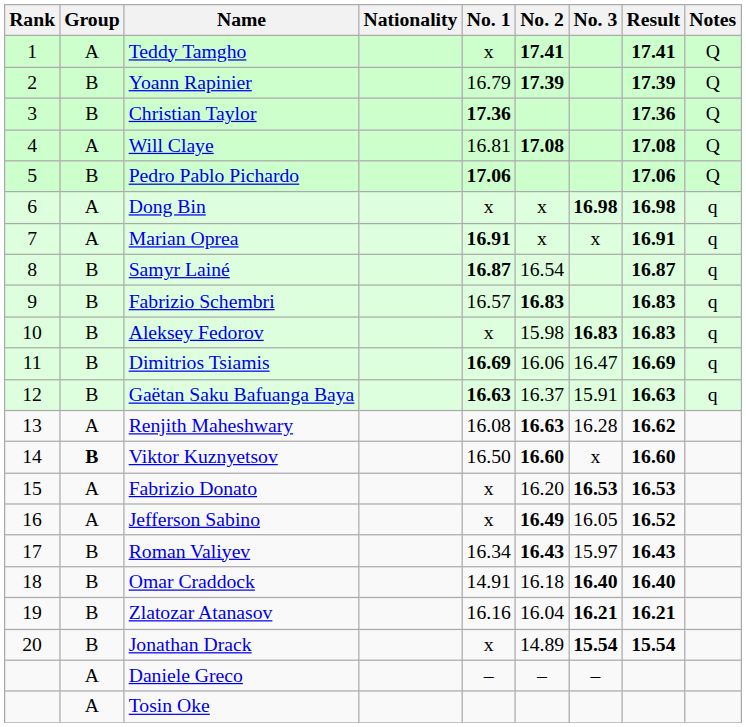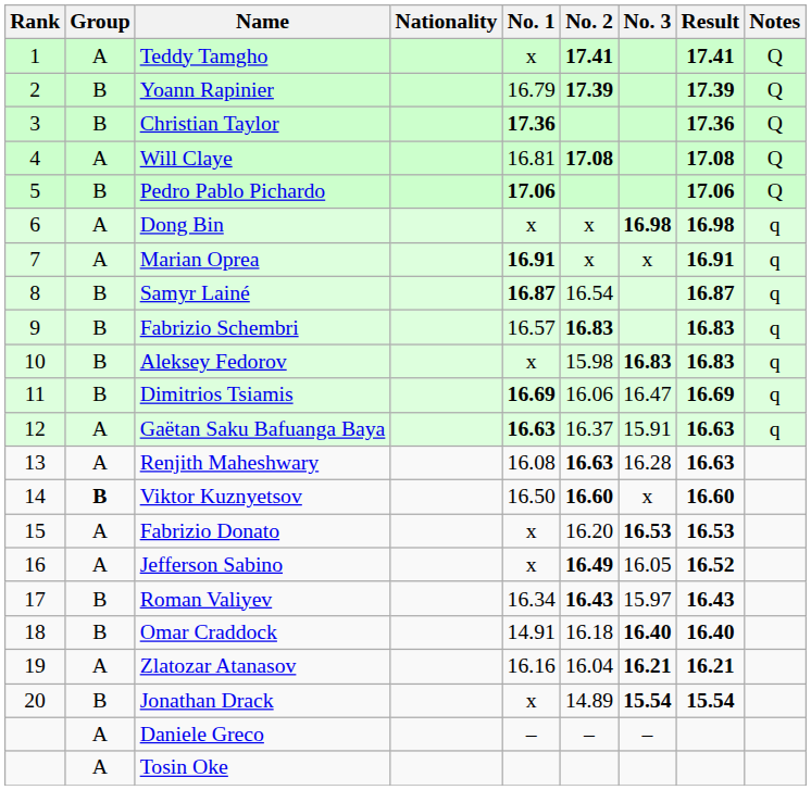Gaëtan Saku Bafuanga Baya | Group: B -> A
Renjith Maheshwary | Result: 16.62 -> 16.63
Zlatozar Atanasov | Group: B -> A
